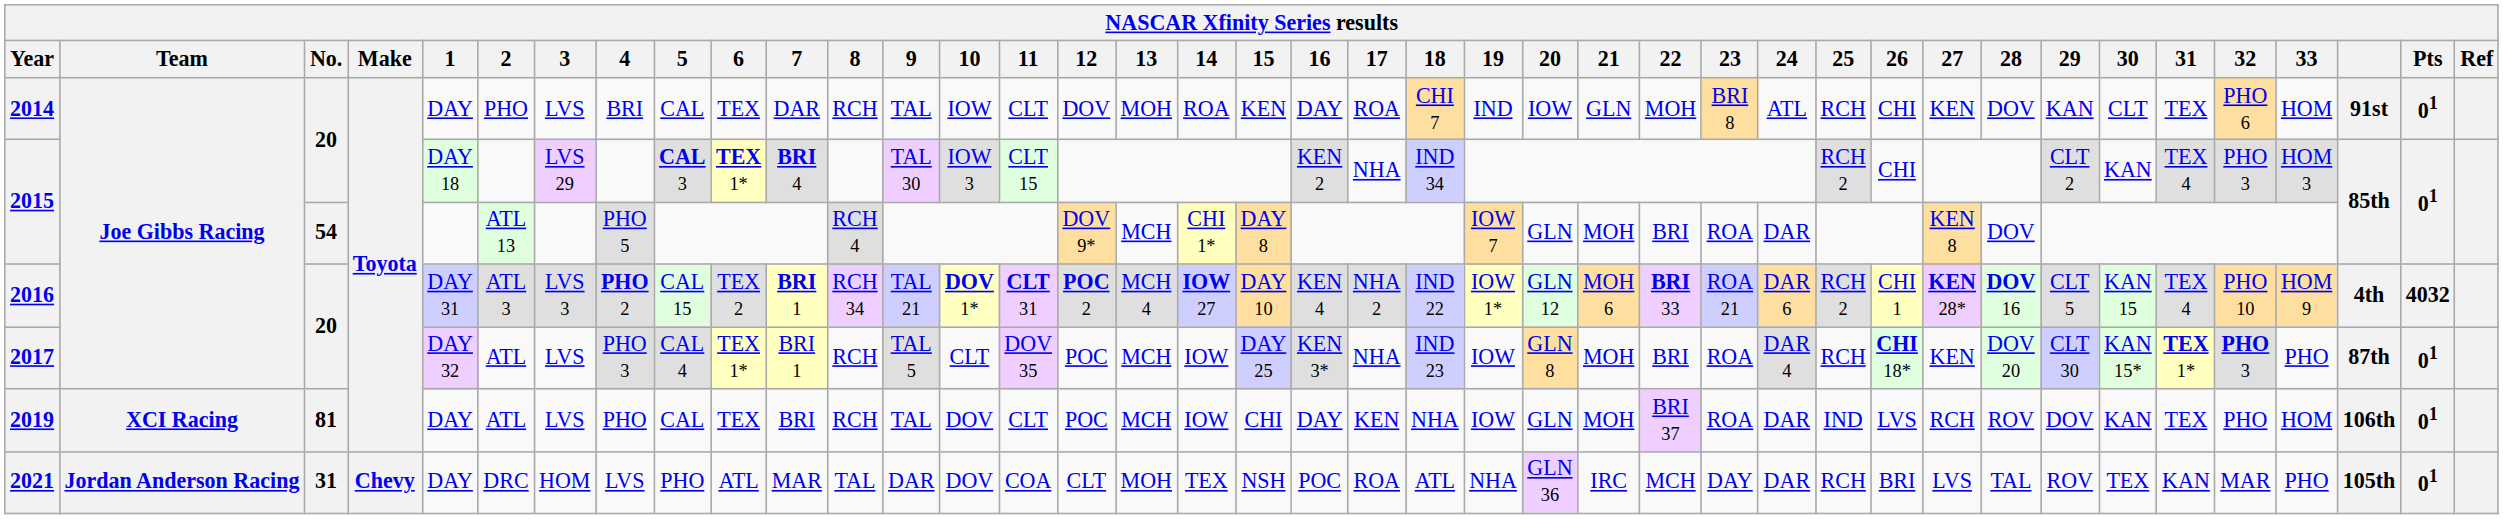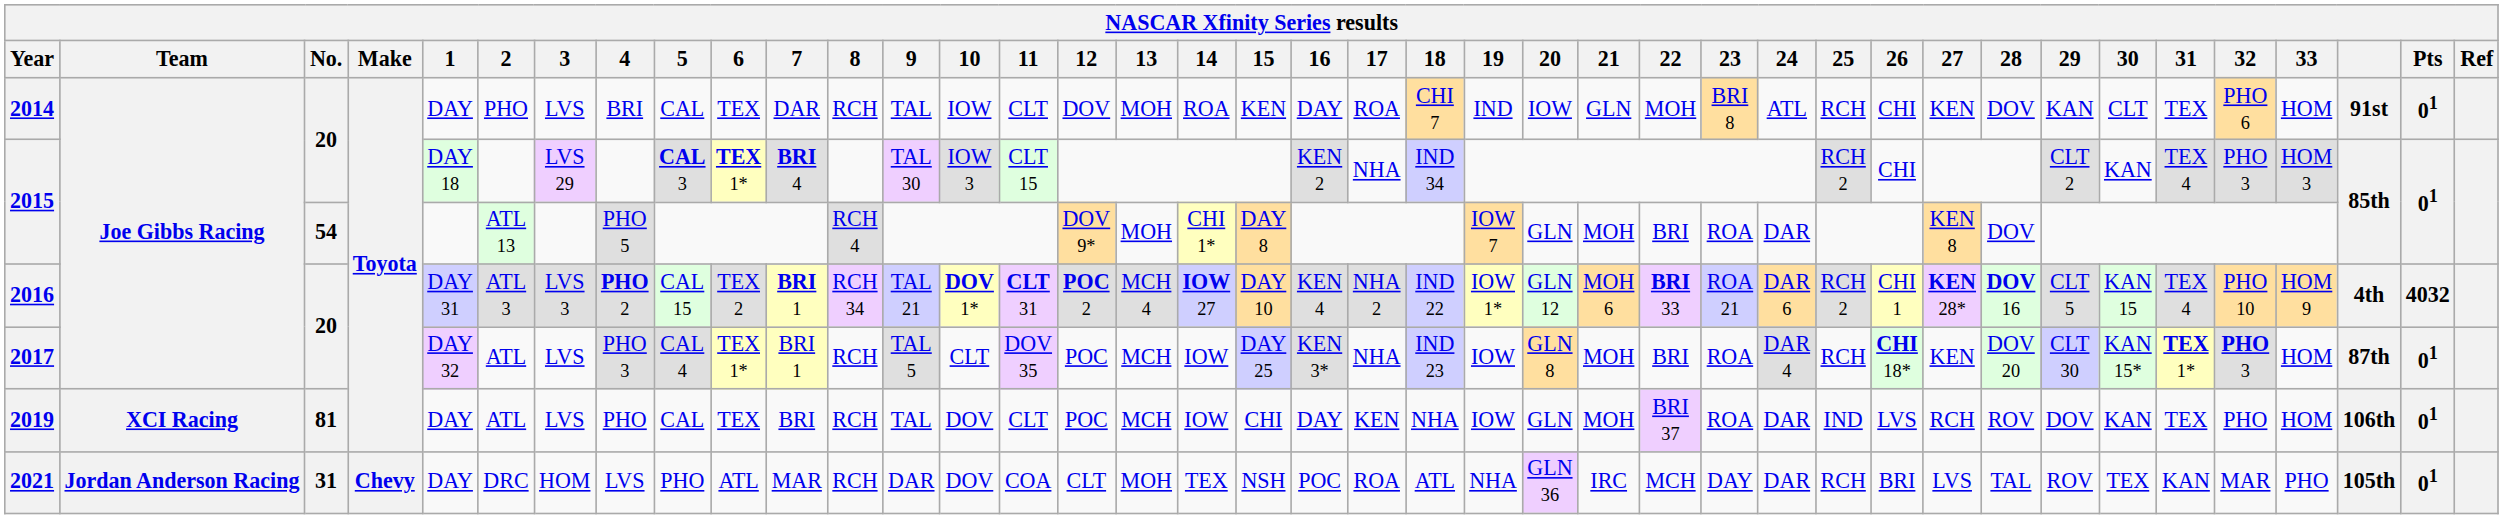2015 / 54 | 13: MCH -> MOH
2017 | 33: PHO -> HOM
2021 | 8: TAL -> RCH
